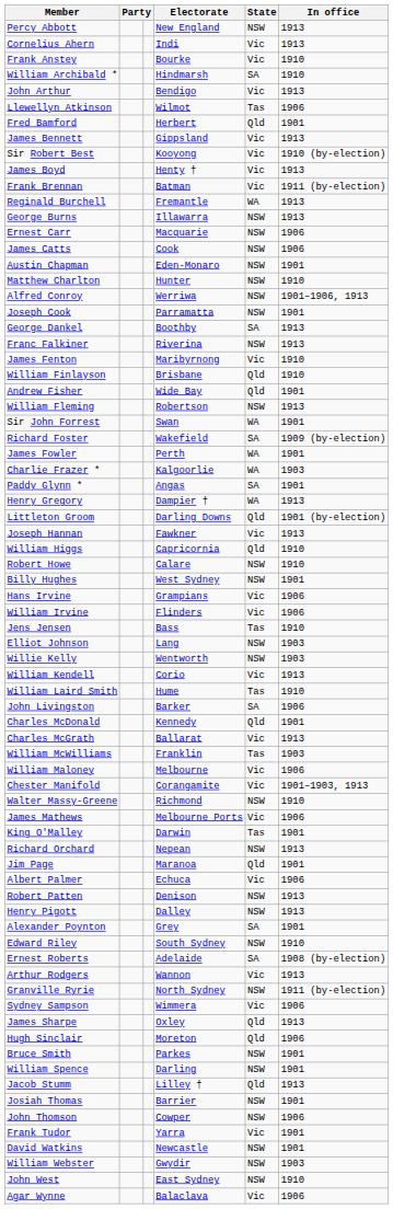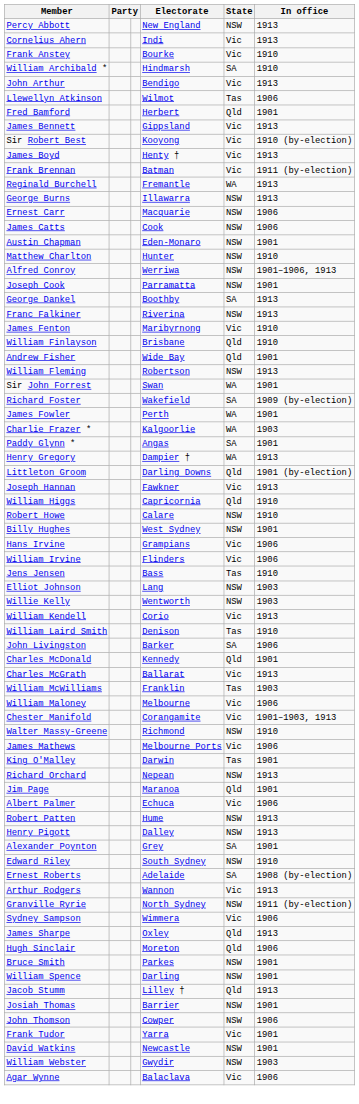William Laird Smith | Electorate: Hume -> Denison
Robert Patten | Electorate: Denison -> Hume
- row: John West | East Sydney | NSW | 1910
